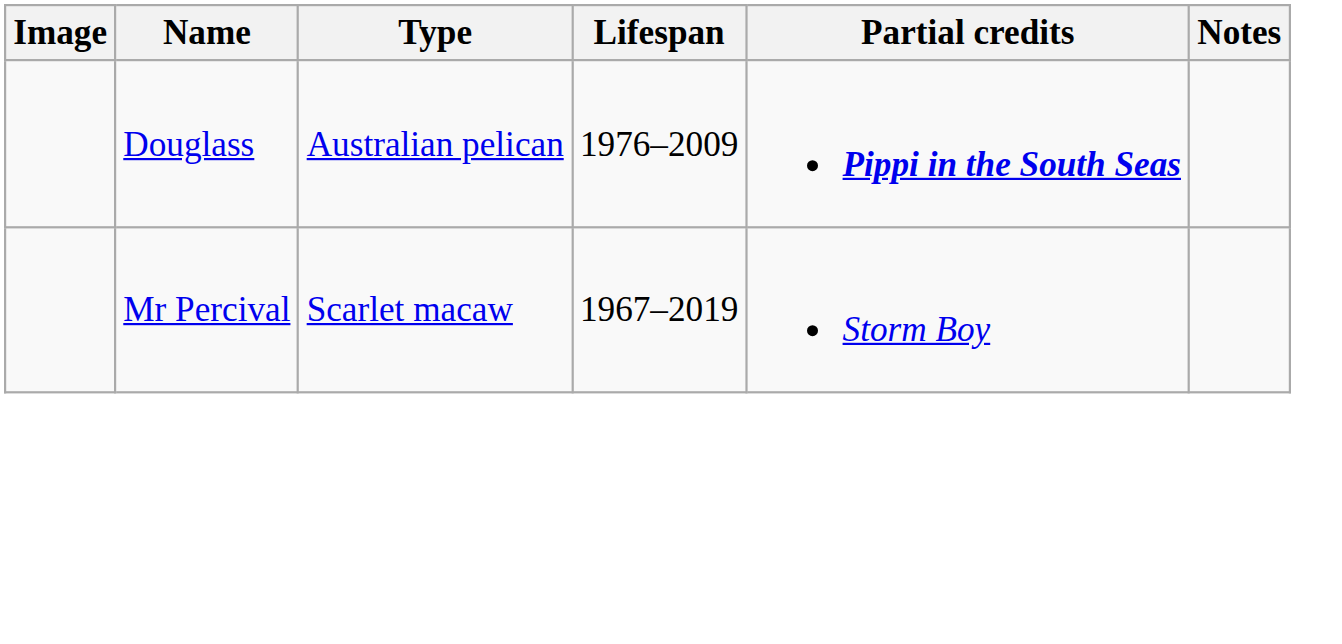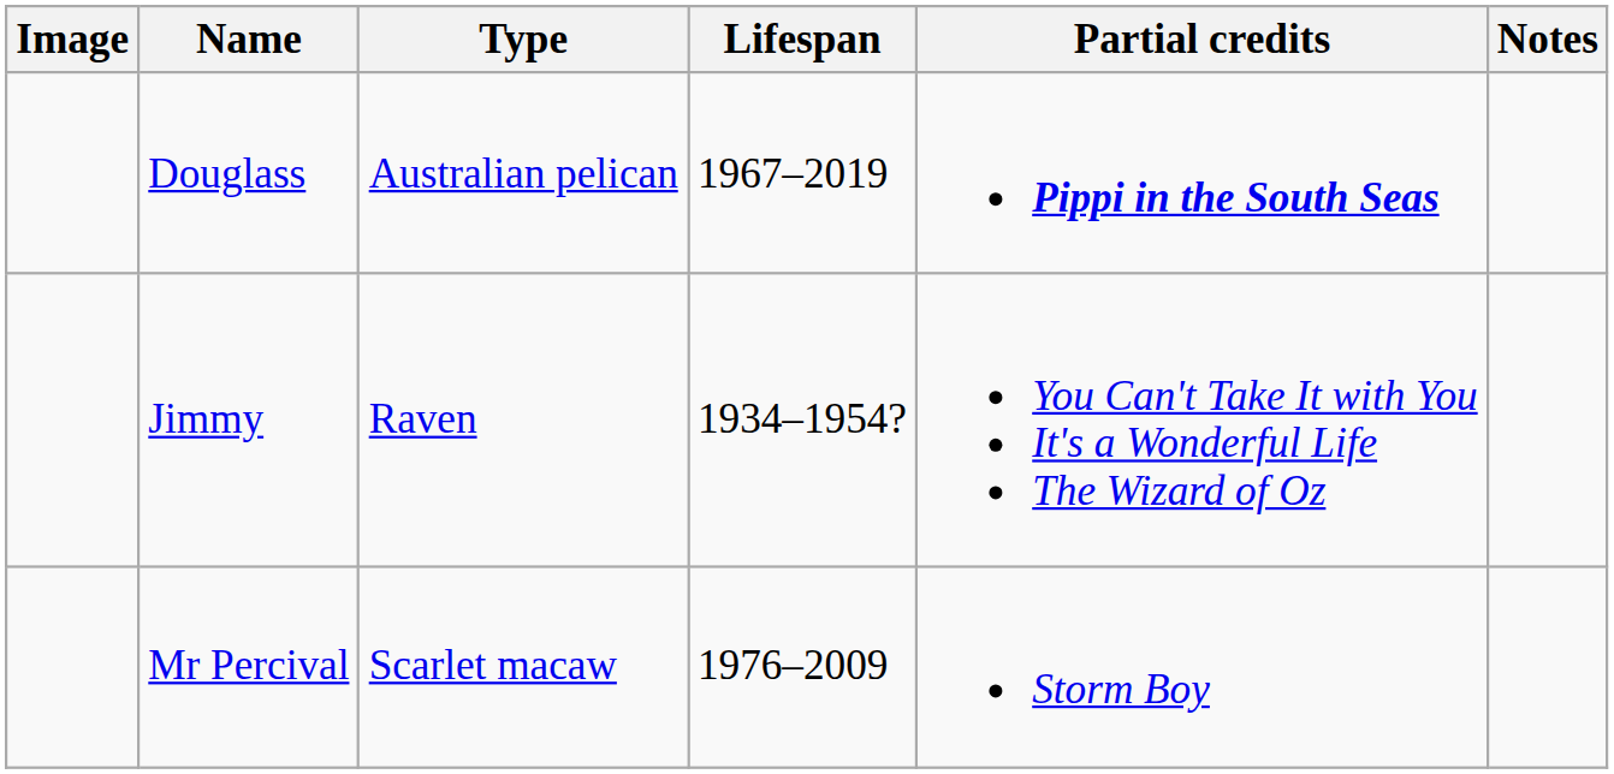Douglass | Lifespan: 1976–2009 -> 1967–2019
+ row: Jimmy | Raven | 1934–1954? | You Can't Take It with You It's a Wonderful Life The Wizard of Oz
Mr Percival | Lifespan: 1967–2019 -> 1976–2009
